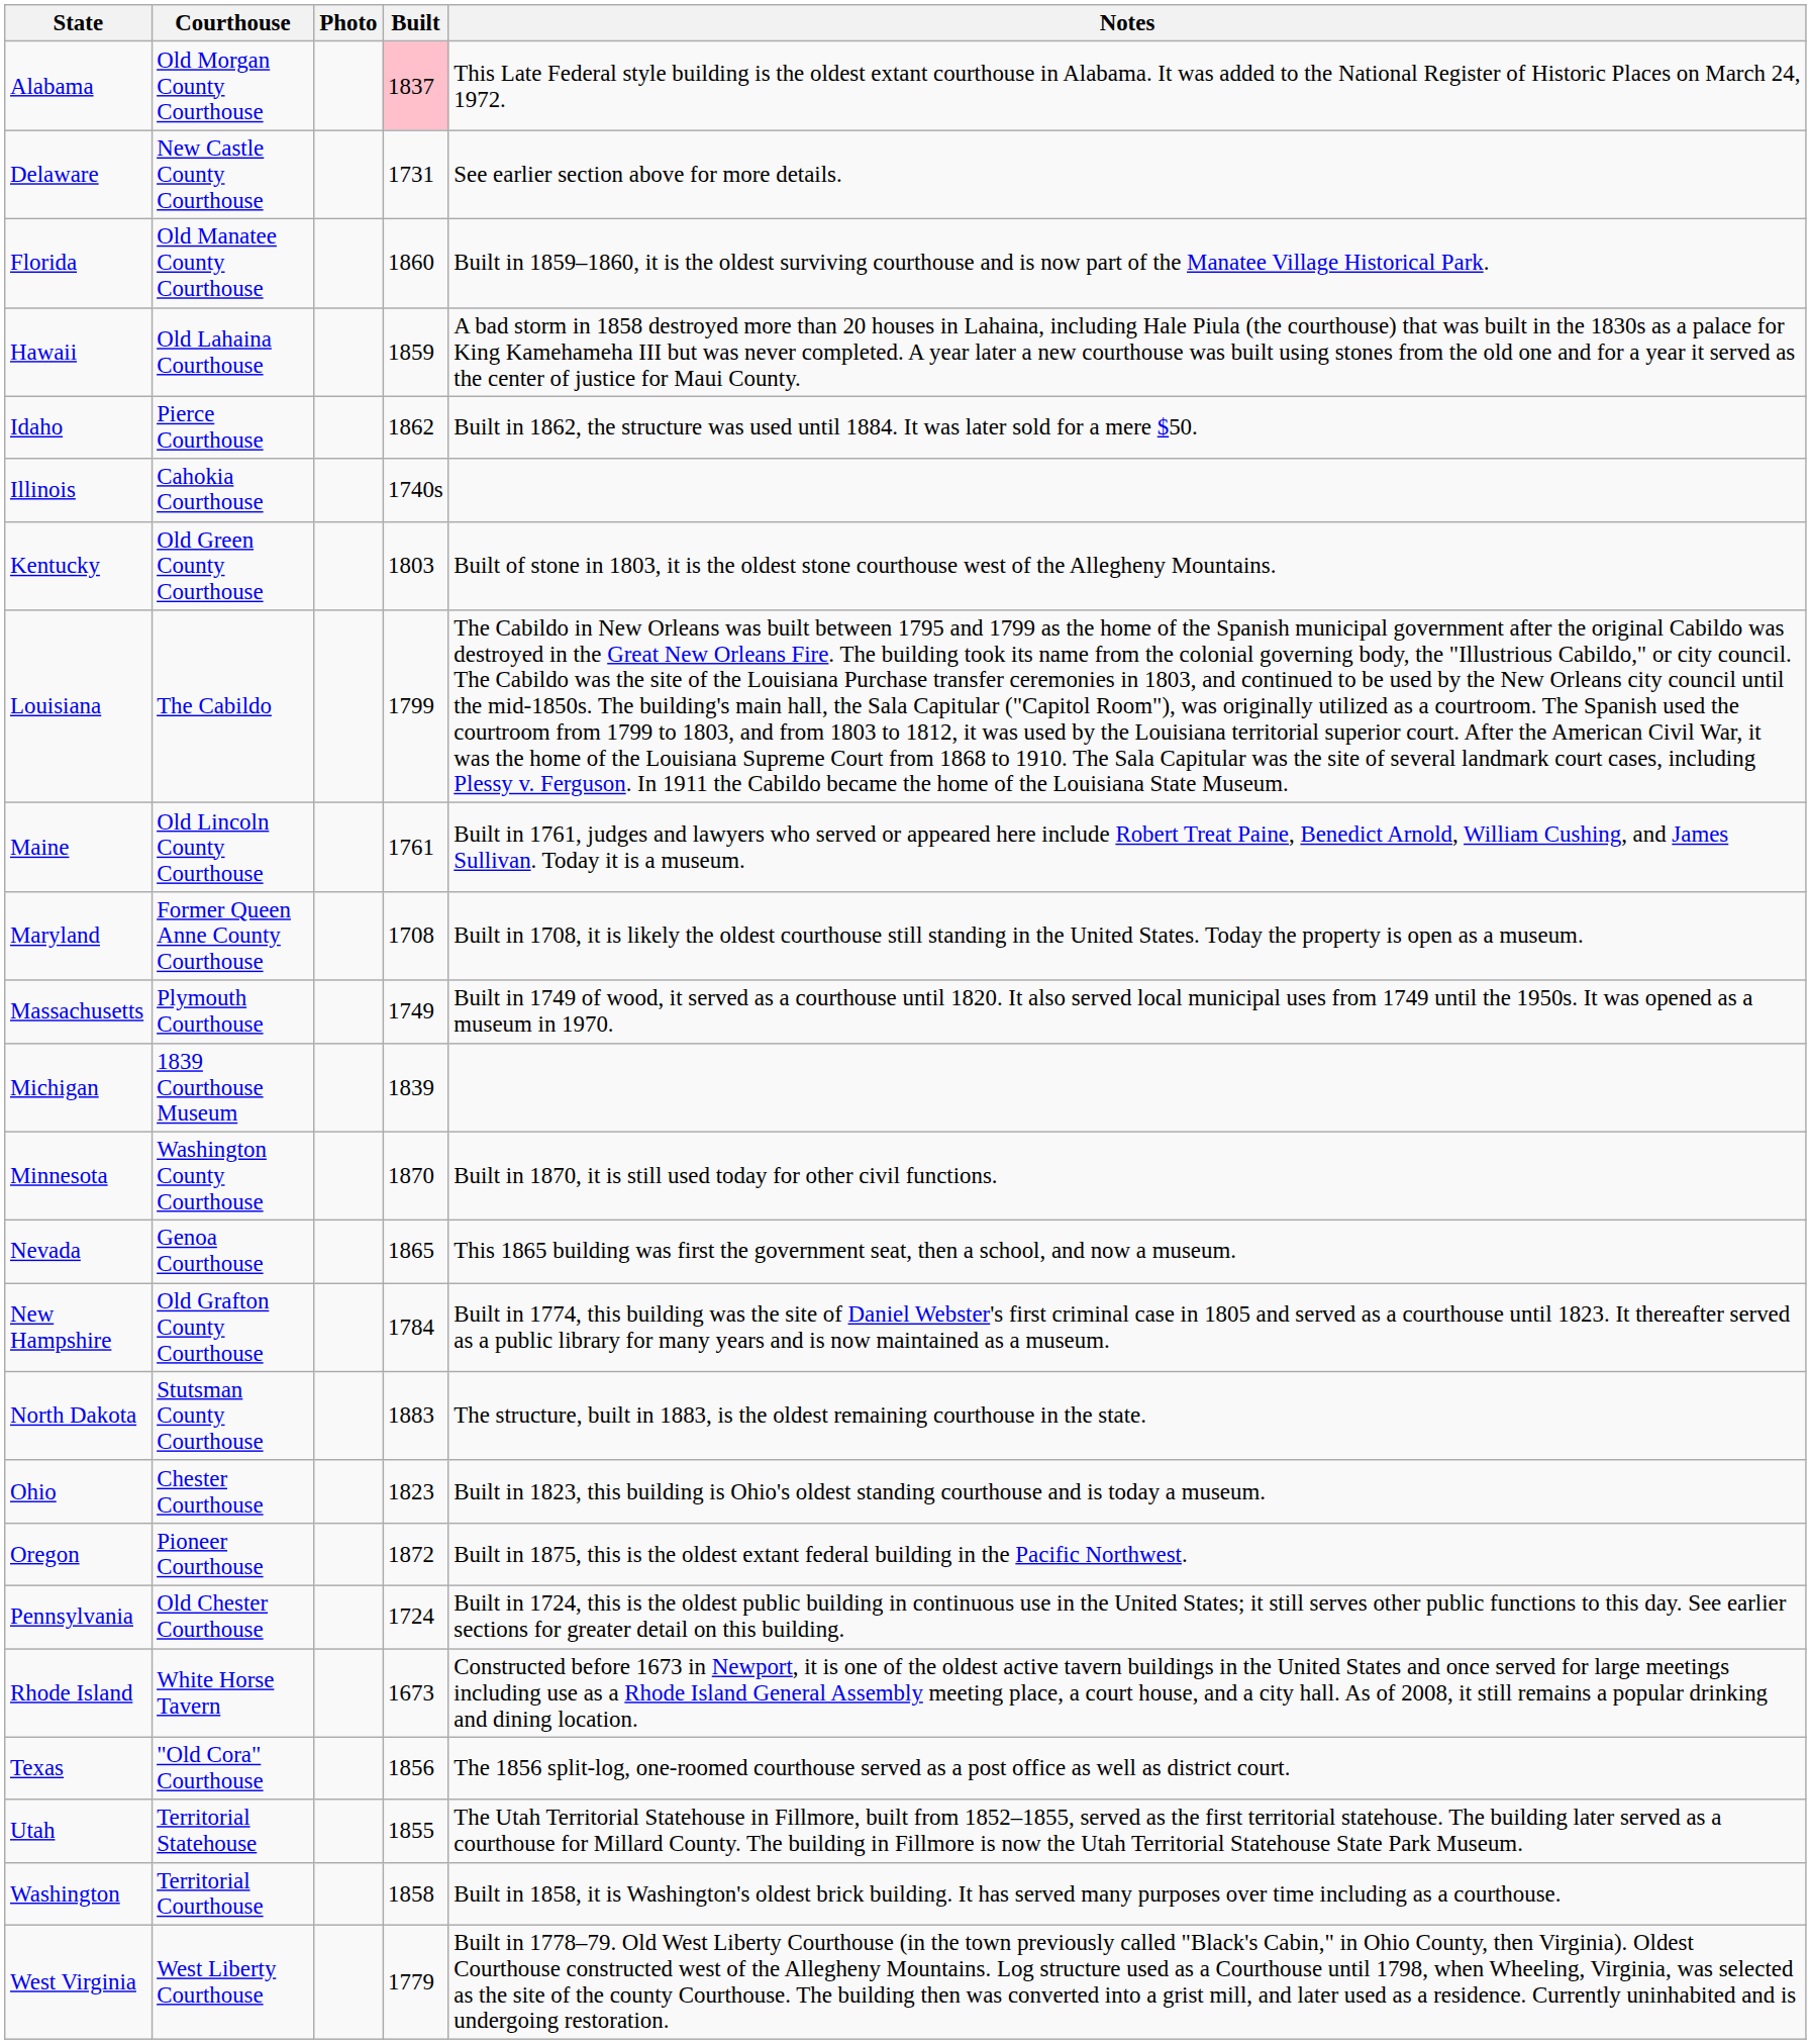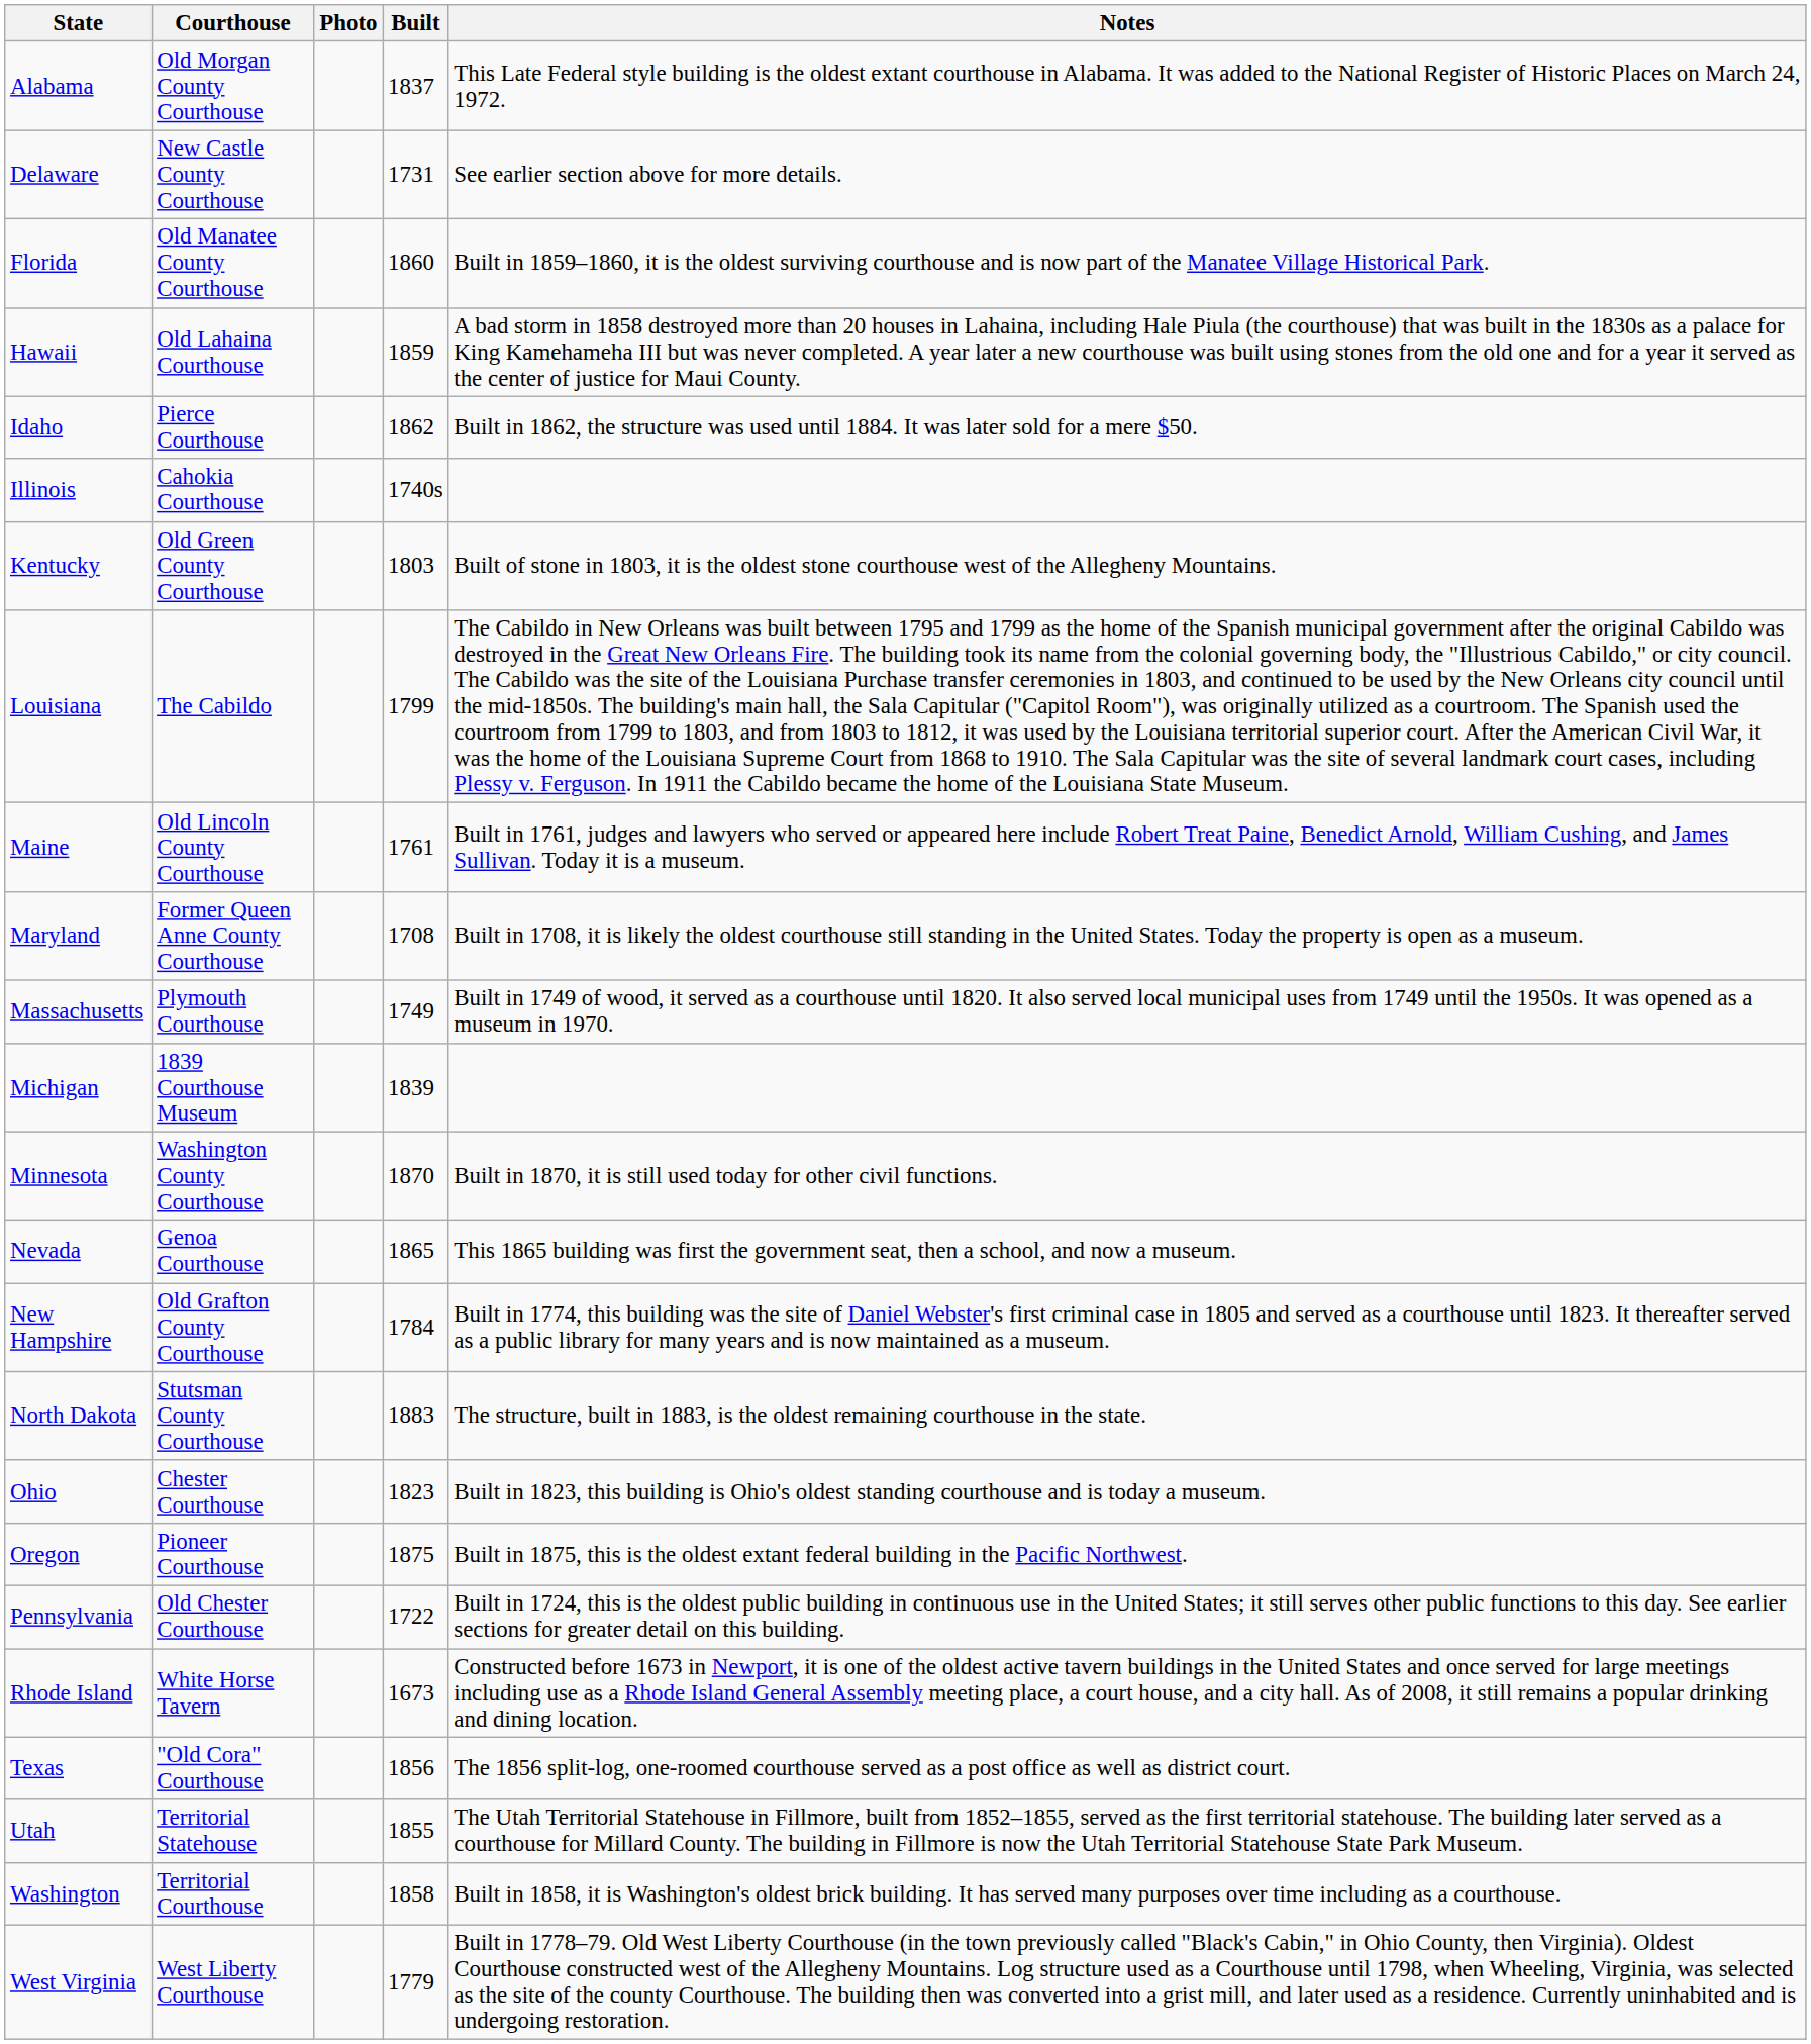Alabama | Built: pink background -> no background
Oregon | Built: 1872 -> 1875
Pennsylvania | Built: 1724 -> 1722
